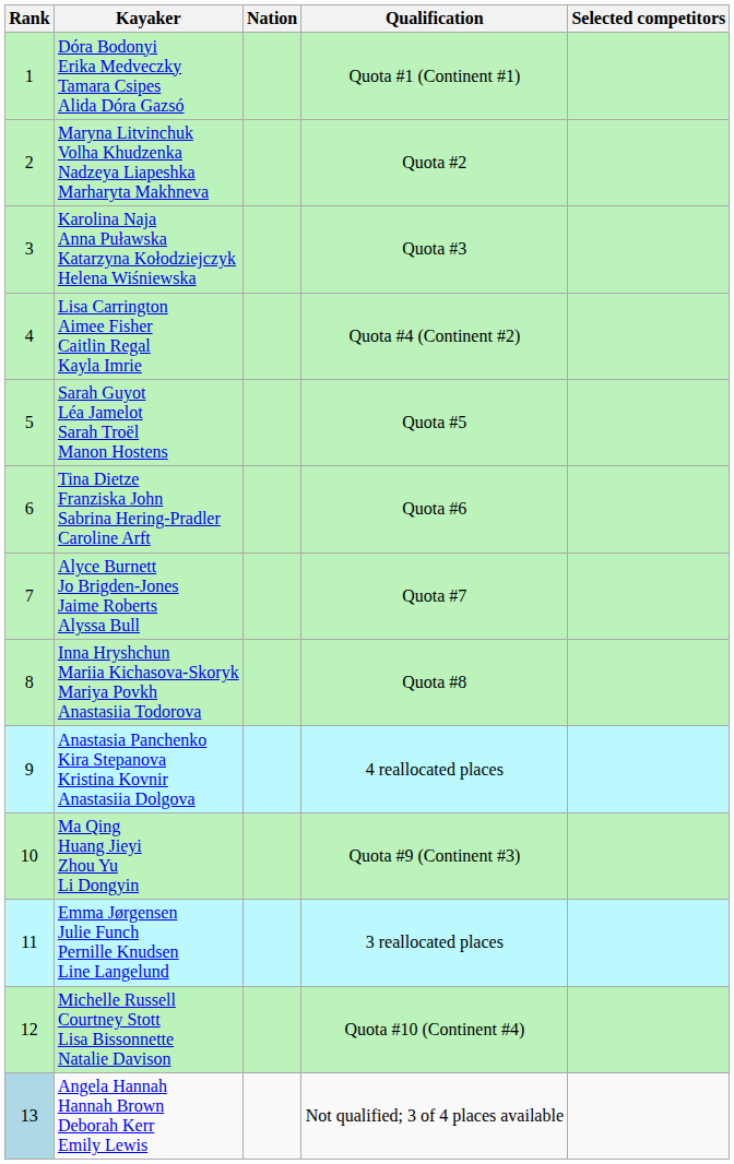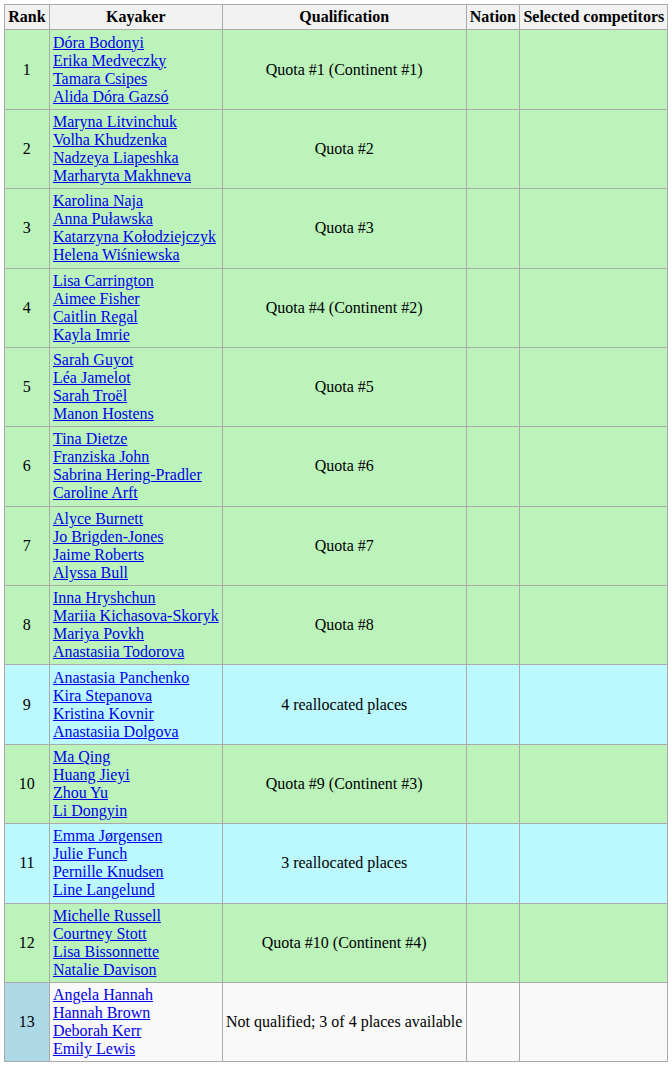columns swapped: Nation <-> Qualification
